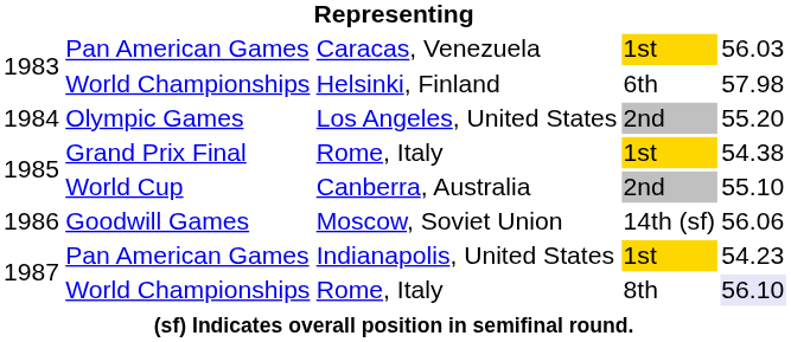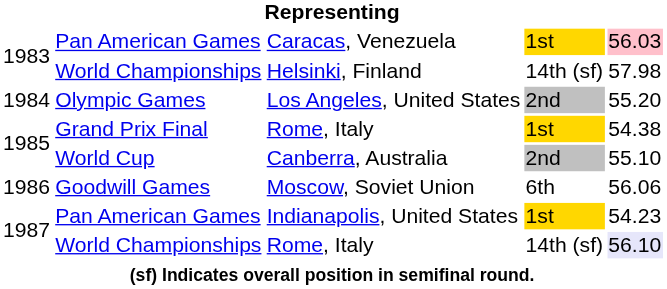Caracas, Venezuela | column 5: no background -> pink background
Helsinki, Finland | column 4: 6th -> 14th (sf)
Moscow, Soviet Union | column 4: 14th (sf) -> 6th
World Championships / Rome, Italy | column 4: 8th -> 14th (sf)
